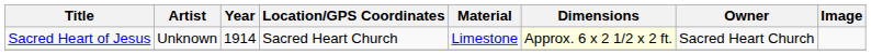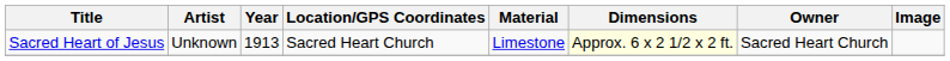Sacred Heart of Jesus | Year: 1914 -> 1913
